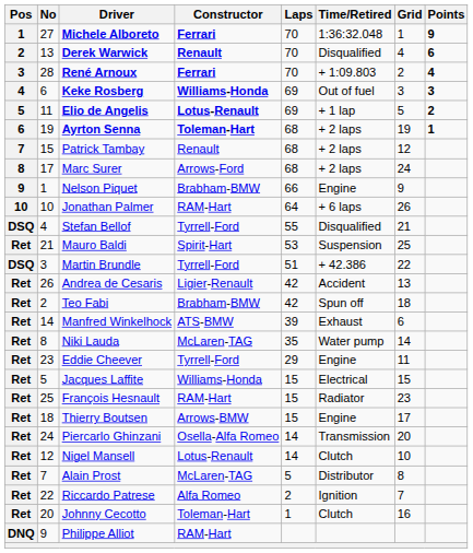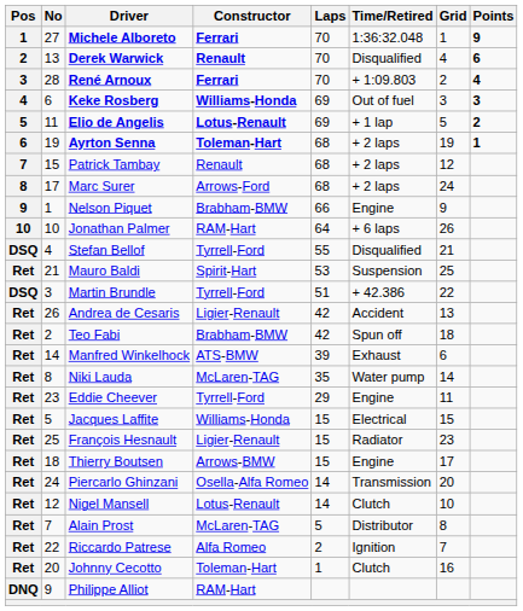François Hesnault | Constructor: RAM-Hart -> Ligier-Renault
